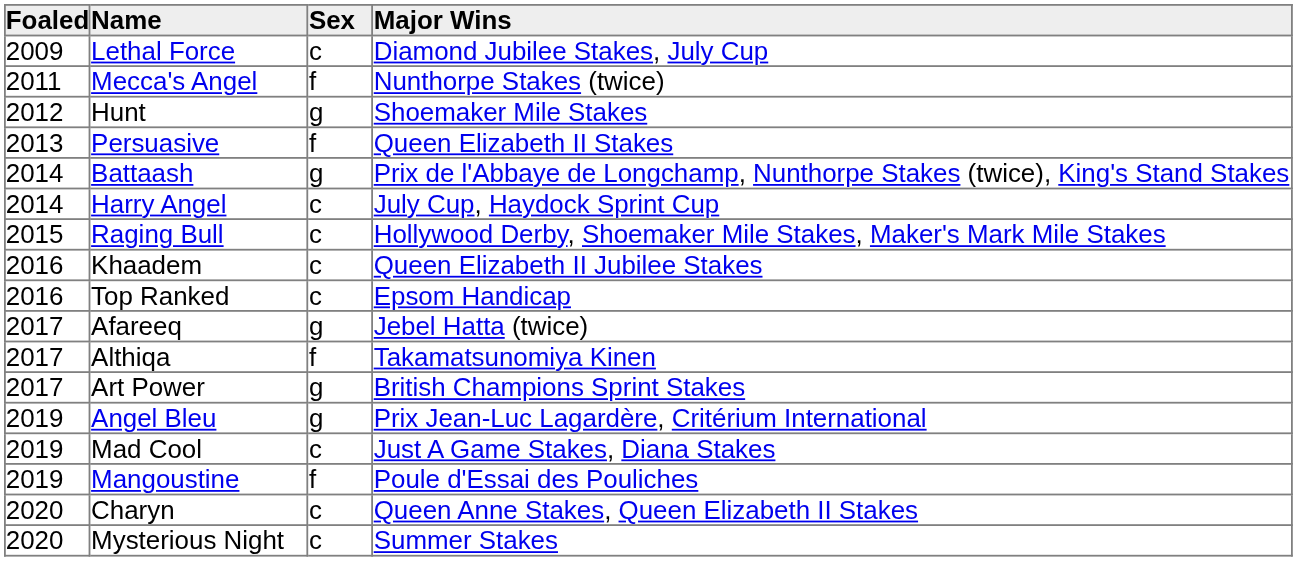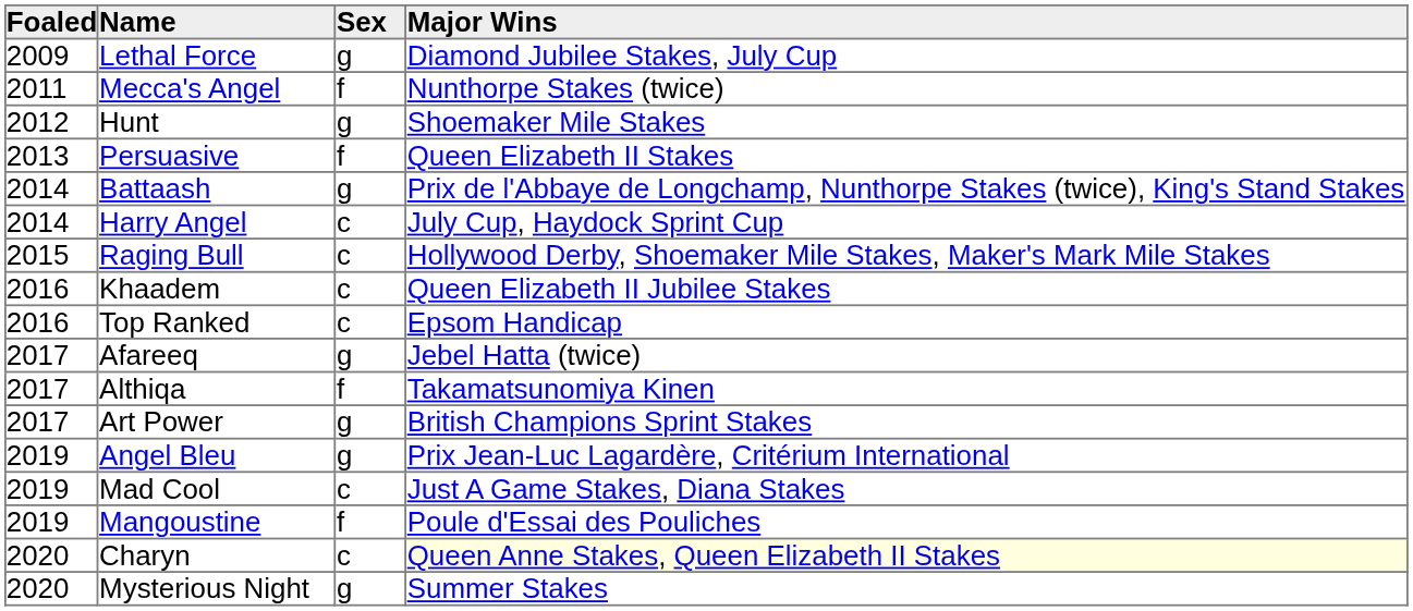Lethal Force | Sex: c -> g
Charyn | Major Wins: no background -> lightyellow background
Mysterious Night | Sex: c -> g
